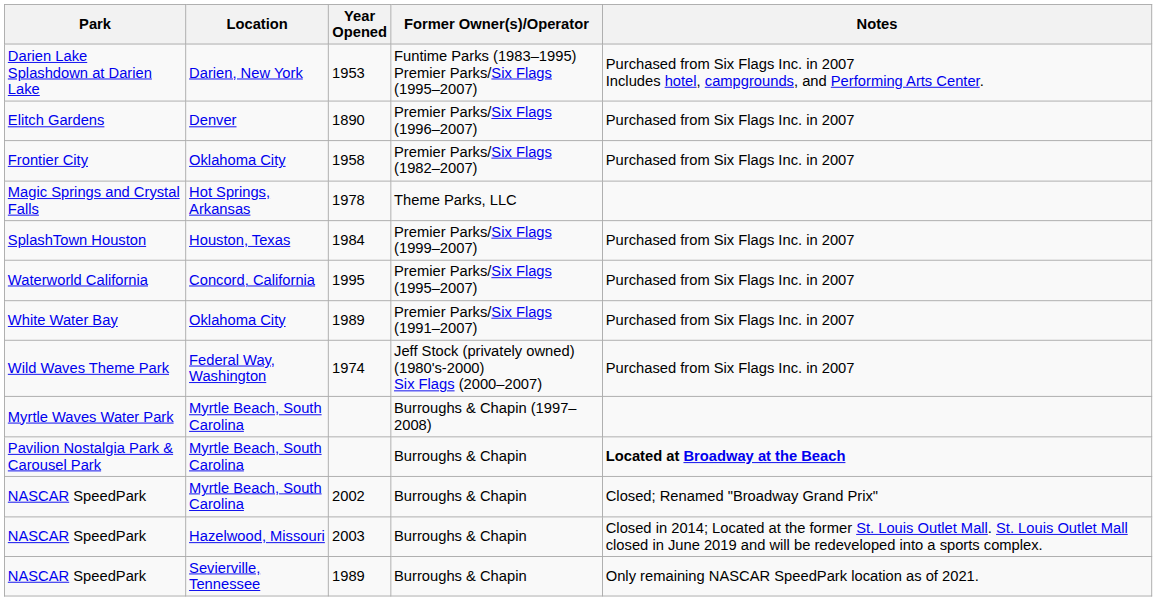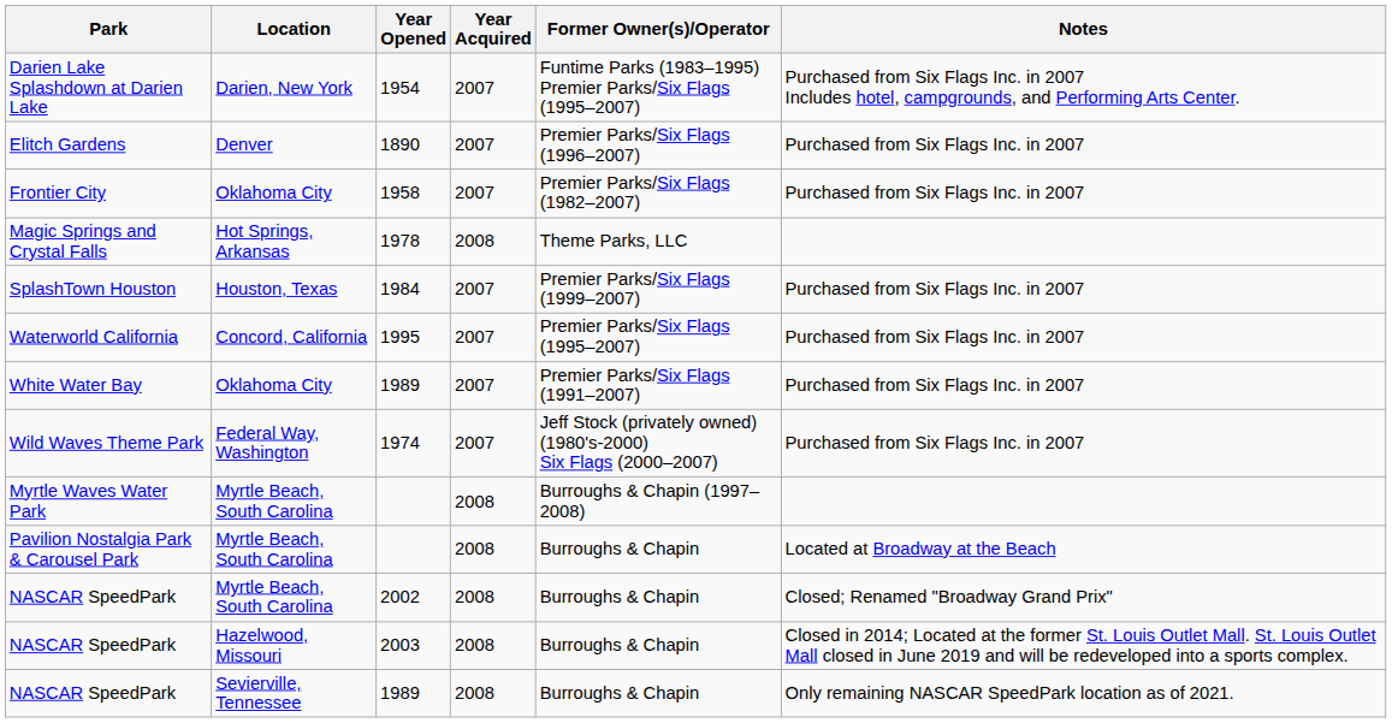+ column: Year Acquired | 2007 | 2007 | 2007 | 2008 | 2007 | 2007 | 2007 | 2007 | 2008 | 2008 | 2008 | 2008 | 2008
Darien Lake Splashdown at Darien Lake | Year Opened: 1953 -> 1954
Pavilion Nostalgia Park & Carousel Park | Notes: bold -> normal
